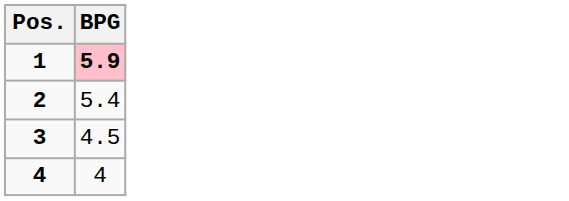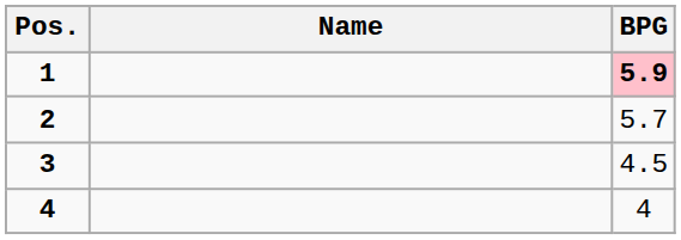+ column: Name
2 | BPG: 5.4 -> 5.7
